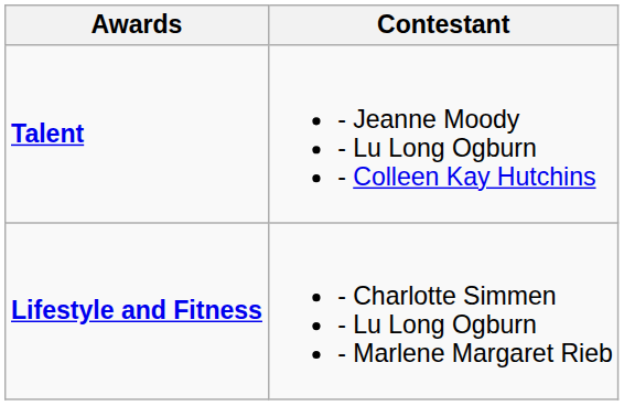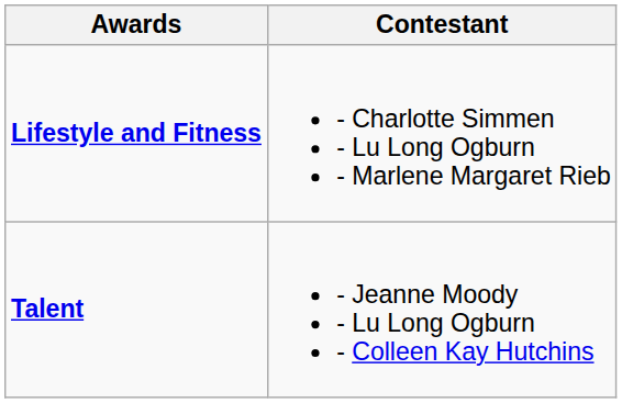rows swapped: Lifestyle and Fitness <-> Talent
